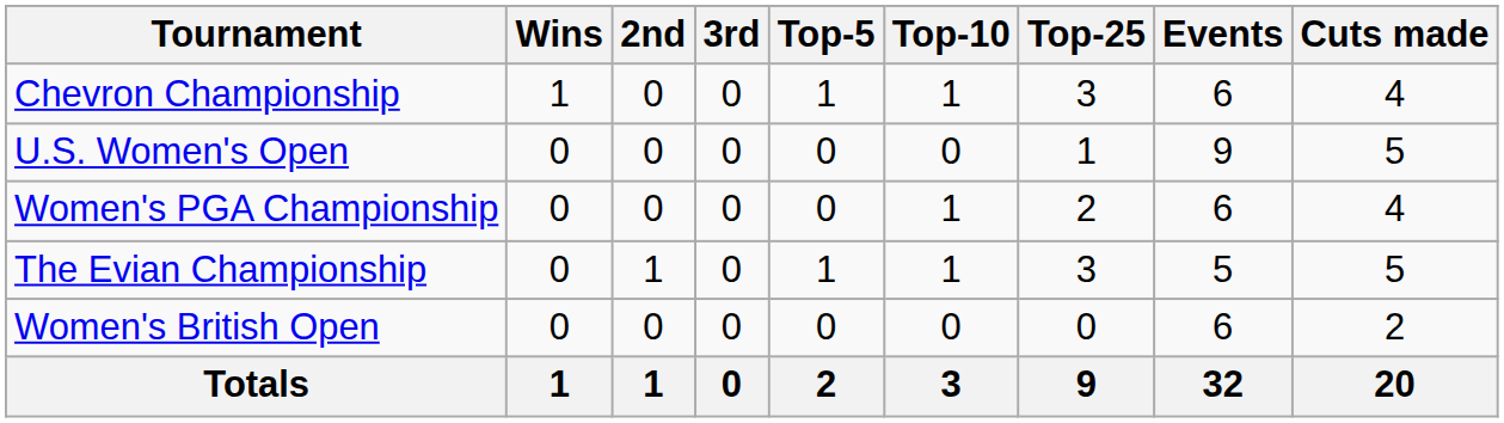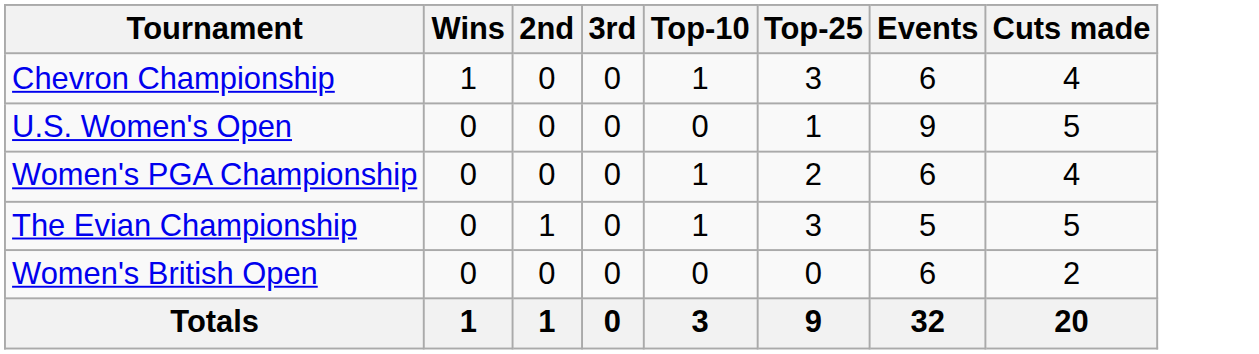- column: Top-5 | 1 | 0 | 0 | 1 | 0 | 2
